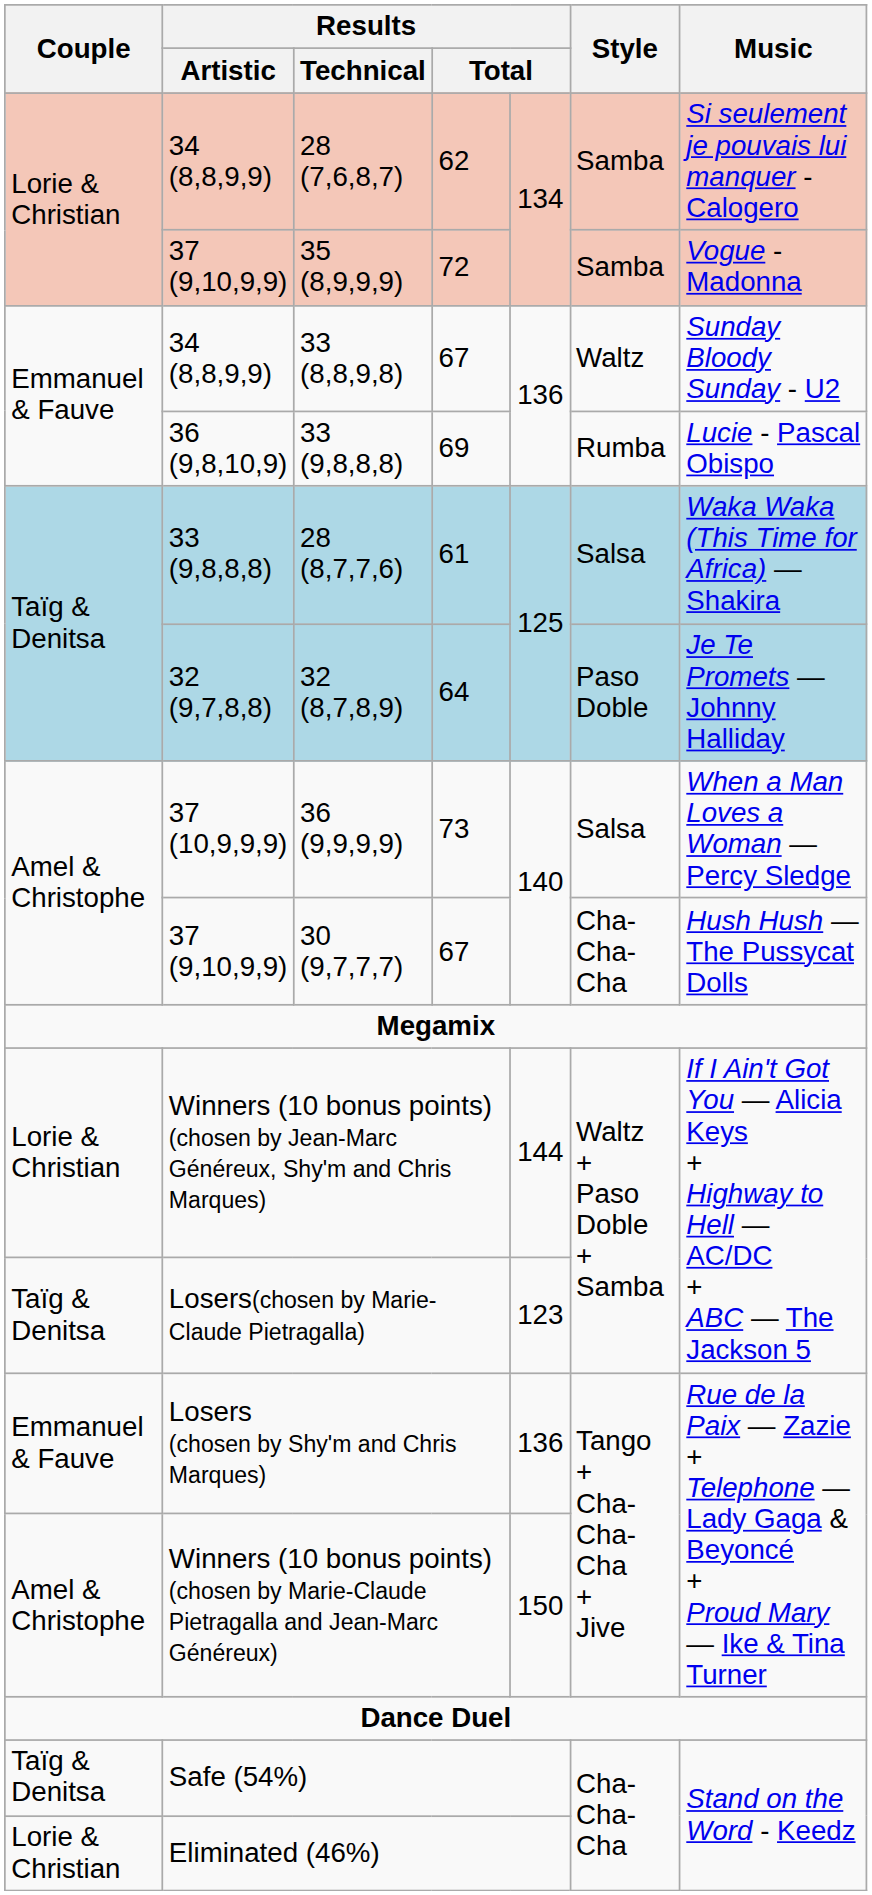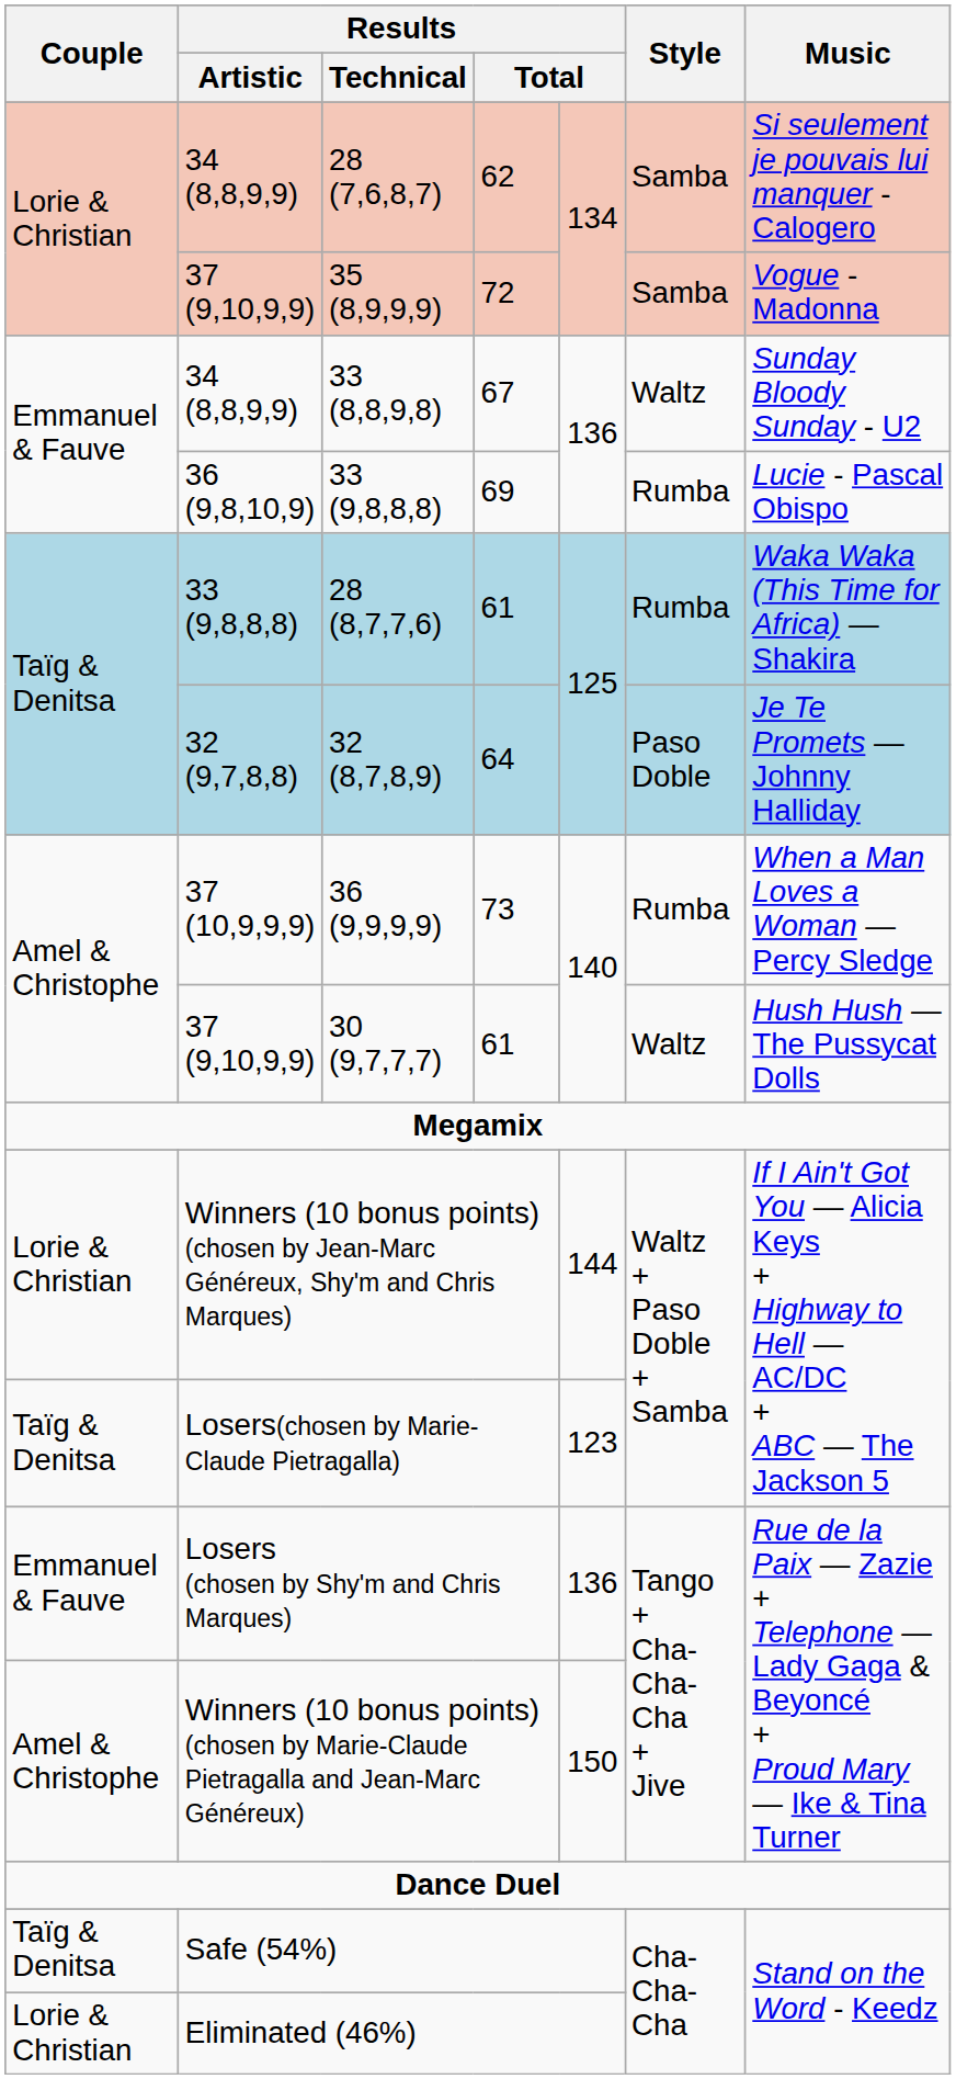28 (8,7,7,6) | Style: Salsa -> Rumba
36 (9,9,9,9) | Style: Salsa -> Rumba
30 (9,7,7,7) | column 4: 67 -> 61
30 (9,7,7,7) | Style: Cha-Cha-Cha -> Waltz
